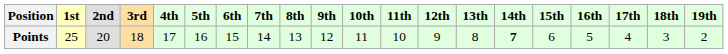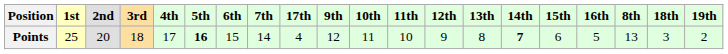columns swapped: 8th <-> 17th
Points | 5th: normal -> bold
